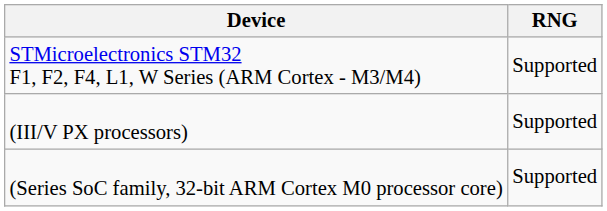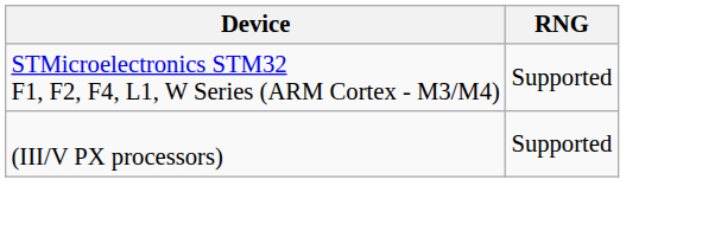- row: (Series SoC family, 32-bit ARM Cortex M0 processor core) | Supported
